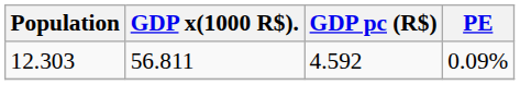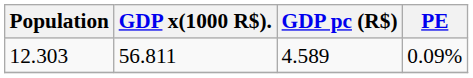12.303 | GDP pc (R$): 4.592 -> 4.589
